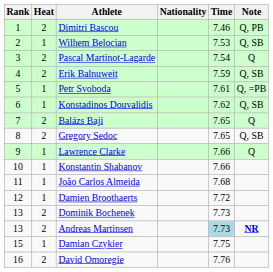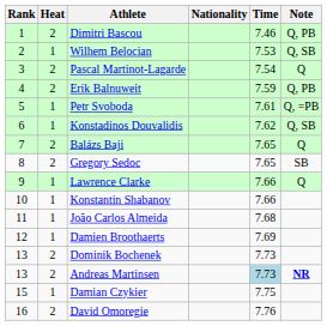Erik Balnuweit | Note: Q, SB -> Q, PB
Gregory Sedoc | Note: Q, SB -> SB
Damien Broothaerts | Time: 7.72 -> 7.69
